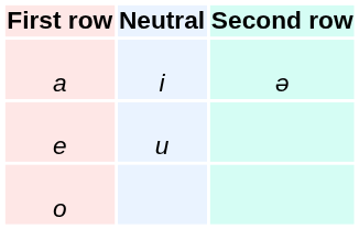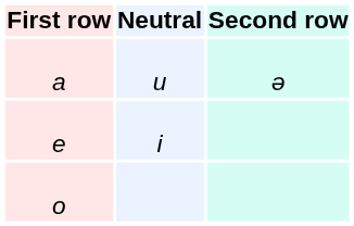a | Neutral: i -> u
e | Neutral: u -> i
